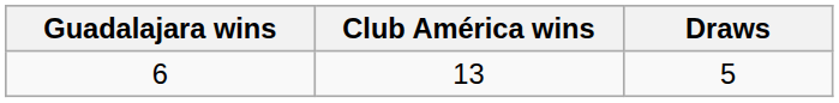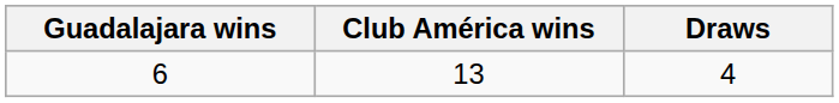6 | Draws: 5 -> 4
